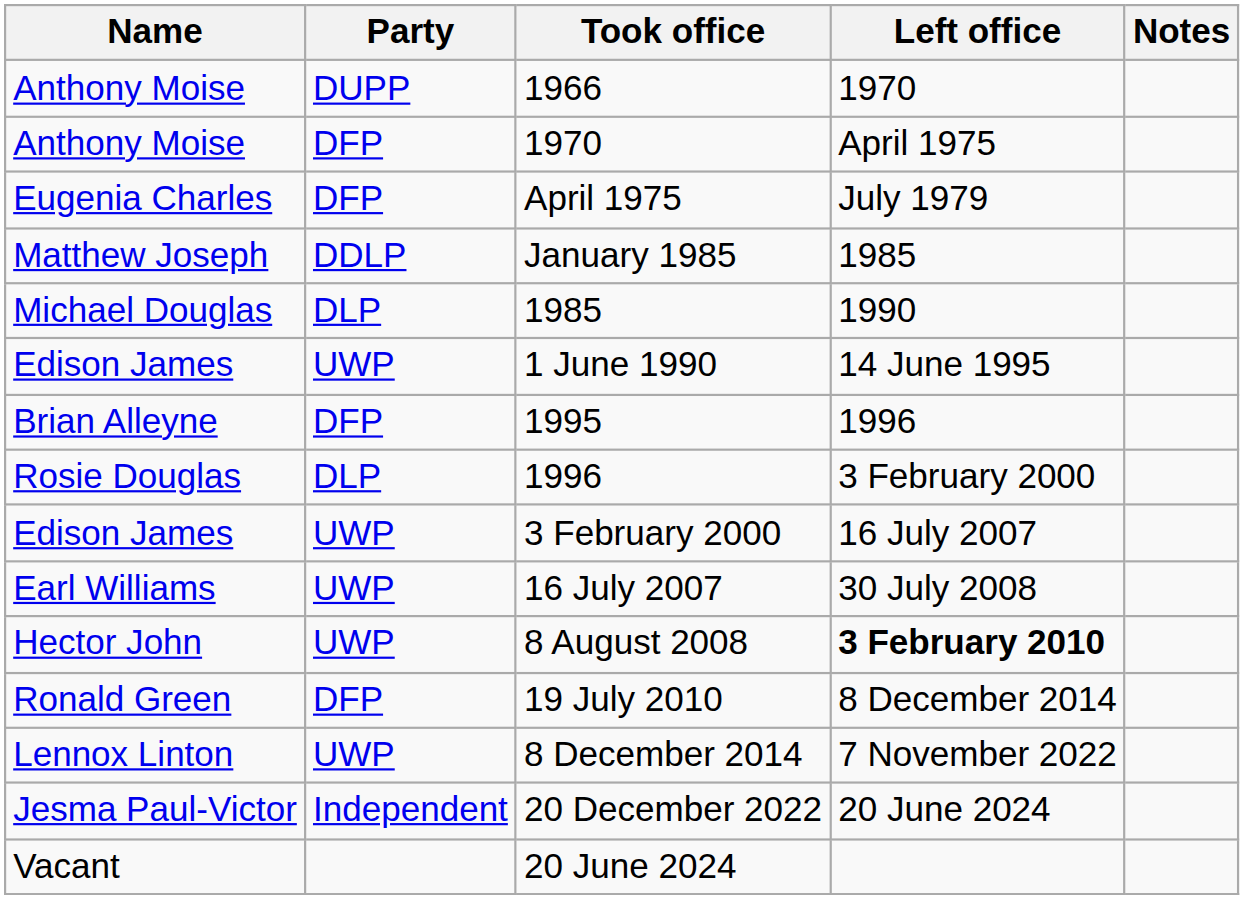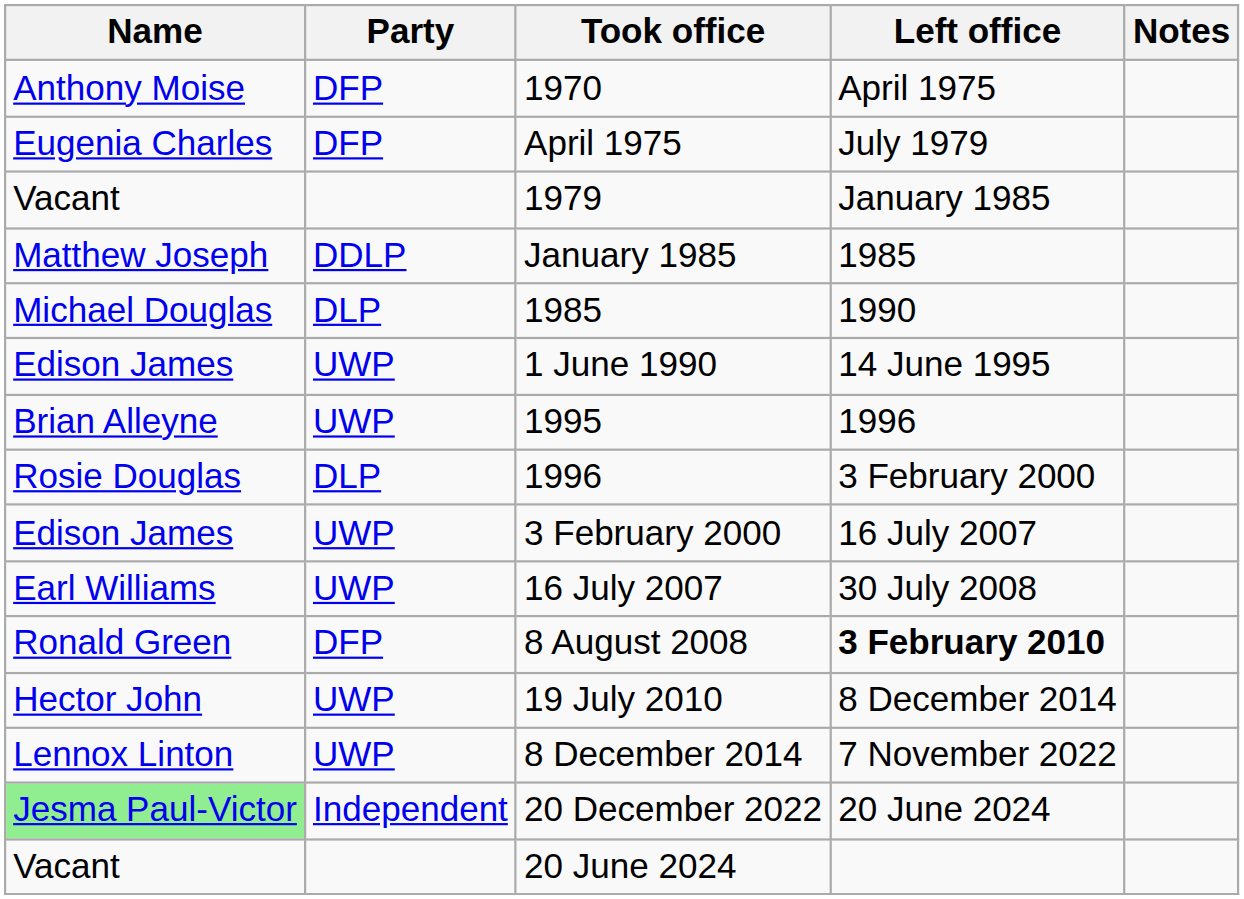- row: Anthony Moise | DUPP | 1966 | 1970
+ row: Vacant | 1979 | January 1985
1995 | Party: DFP -> UWP
8 August 2008 | Name: Hector John -> Ronald Green
8 August 2008 | Party: UWP -> DFP
19 July 2010 | Name: Ronald Green -> Hector John
19 July 2010 | Party: DFP -> UWP
20 December 2022 | Name: no background -> lightgreen background
